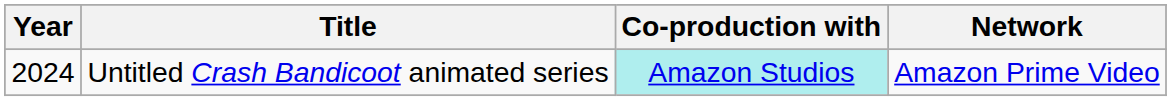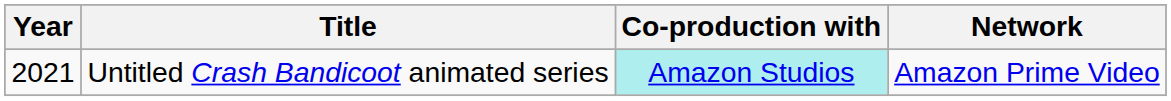Untitled Crash Bandicoot animated series | Year: 2024 -> 2021
